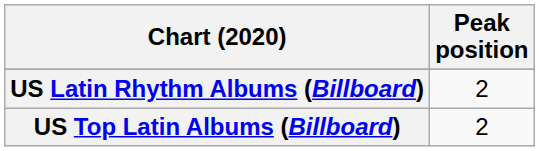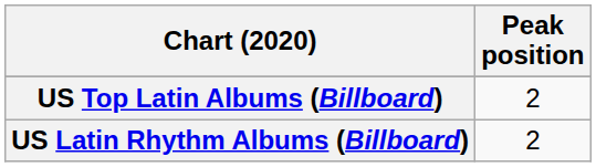rows swapped: US Latin Rhythm Albums (Billboard) <-> US Top Latin Albums (Billboard)
